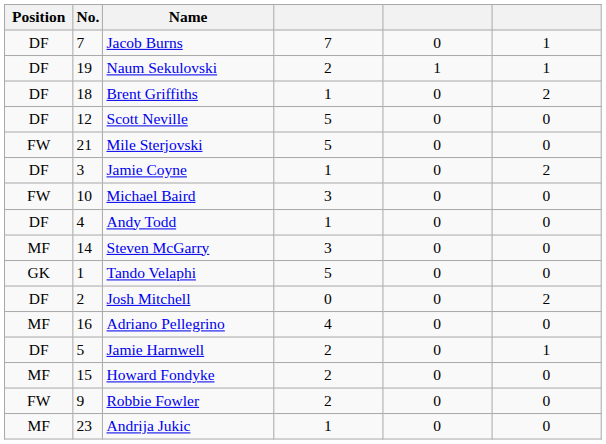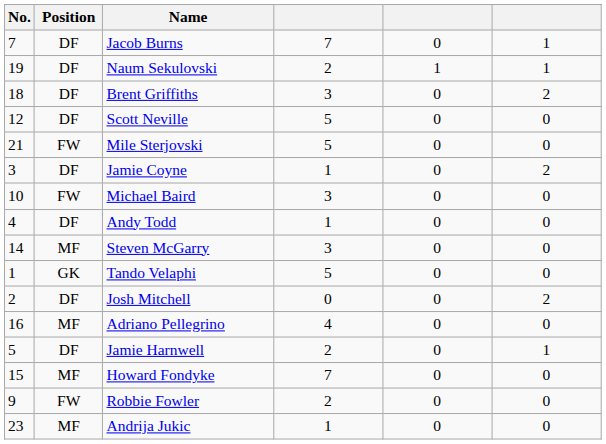columns swapped: No. <-> Position
Brent Griffiths | column 4: 1 -> 3
Howard Fondyke | column 4: 2 -> 7
